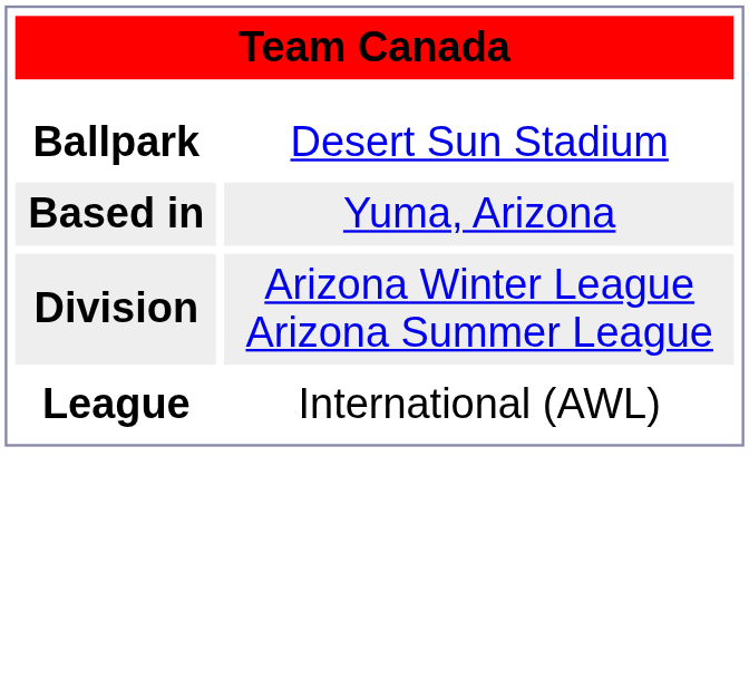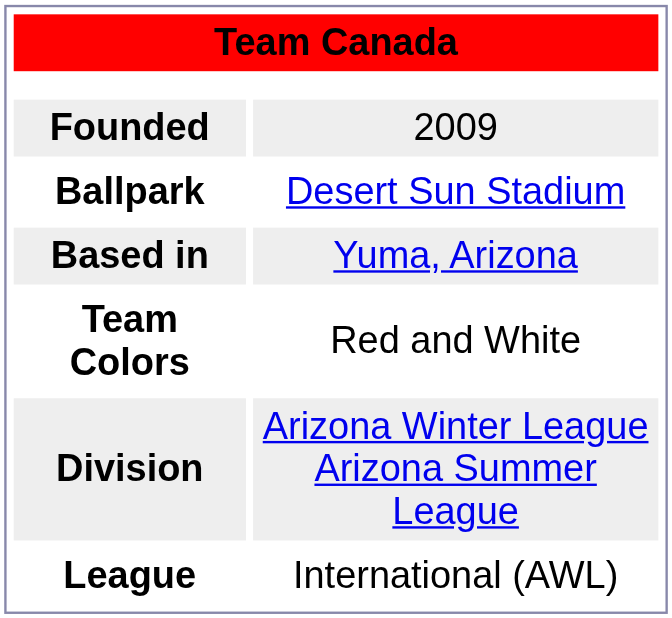+ row: Founded | 2009
+ row: Team Colors | Red and White
